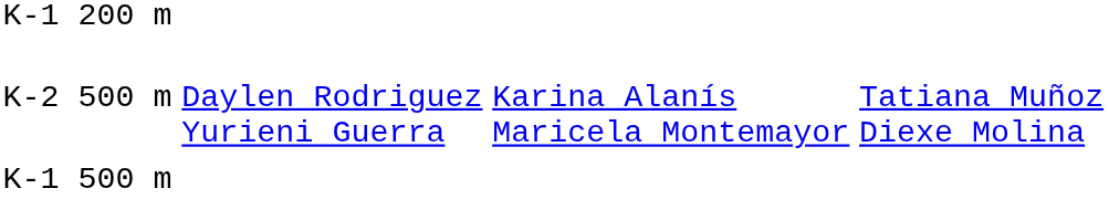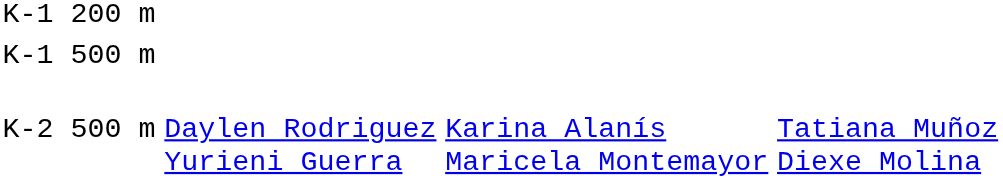rows swapped: K-1 500 m <-> K-2 500 m
